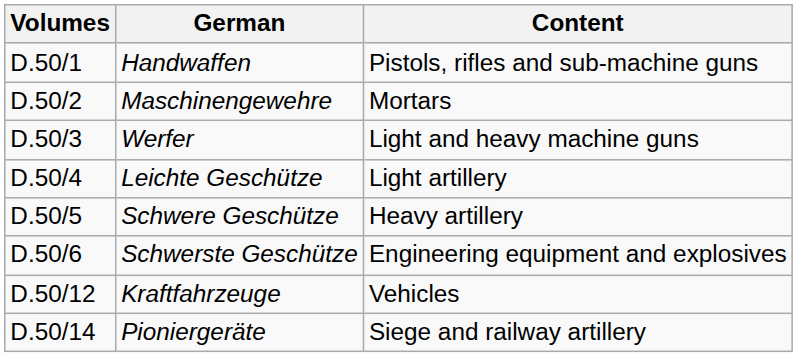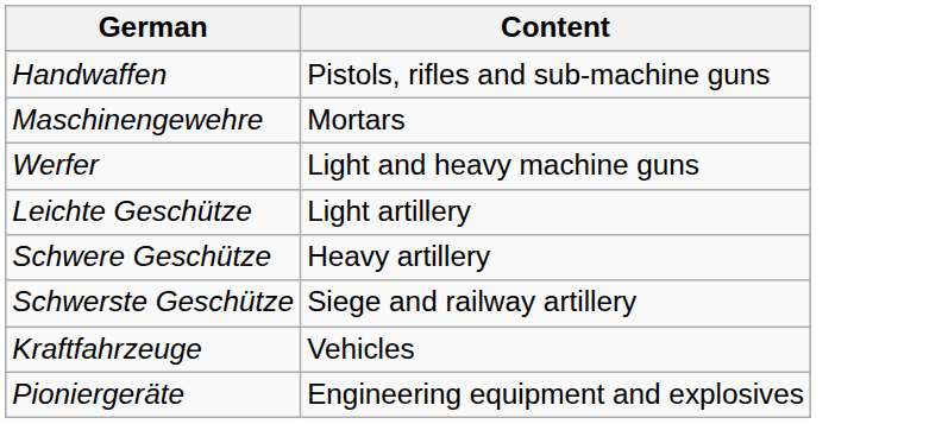- column: Volumes | D.50/1 | D.50/2 | D.50/3 | D.50/4 | D.50/5 | D.50/6 | D.50/12 | D.50/14
Schwerste Geschütze | Content: Engineering equipment and explosives -> Siege and railway artillery
Pioniergeräte | Content: Siege and railway artillery -> Engineering equipment and explosives
